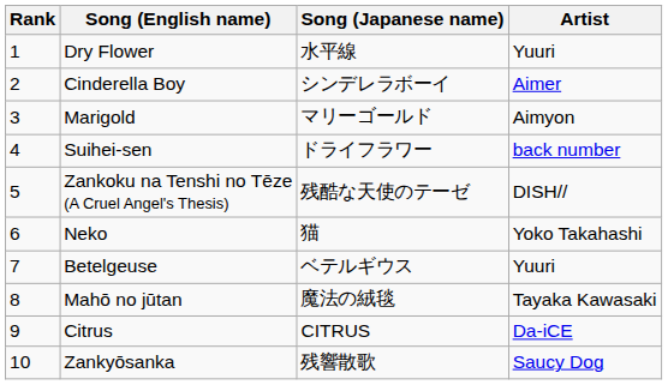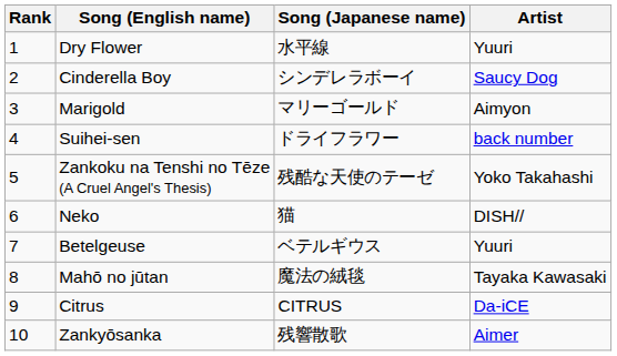Cinderella Boy | Artist: Aimer -> Saucy Dog
Zankoku na Tenshi no Tēze (A Cruel Angel's Thesis) | Artist: DISH// -> Yoko Takahashi
Neko | Artist: Yoko Takahashi -> DISH//
Zankyōsanka | Artist: Saucy Dog -> Aimer
